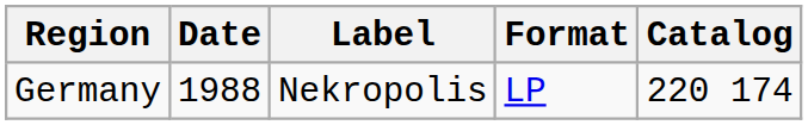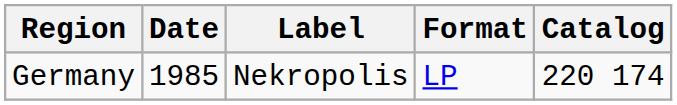Germany | Date: 1988 -> 1985
